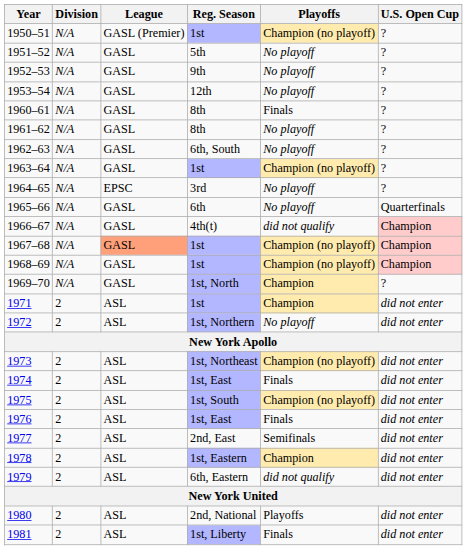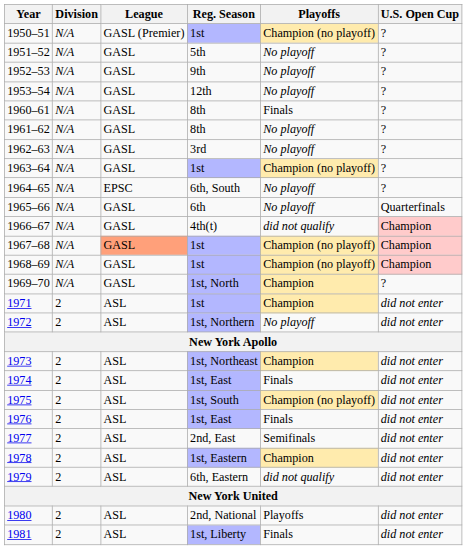1962–63 | Reg. Season: 6th, South -> 3rd
1964–65 | Reg. Season: 3rd -> 6th, South
1973 | Playoffs: Champion (no playoff) -> Champion
